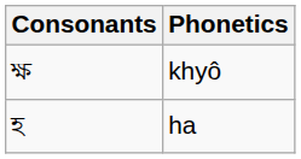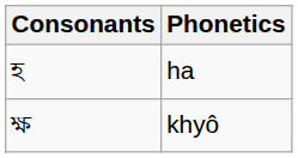rows swapped: হ <-> ক্ষ
